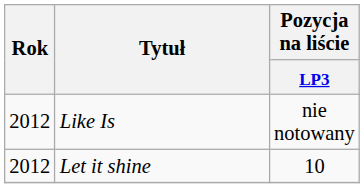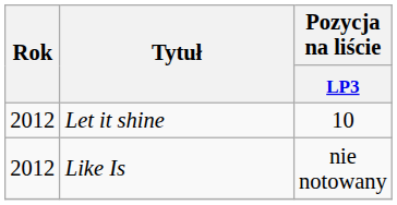rows swapped: Like Is <-> Let it shine
